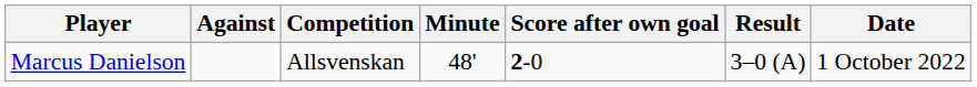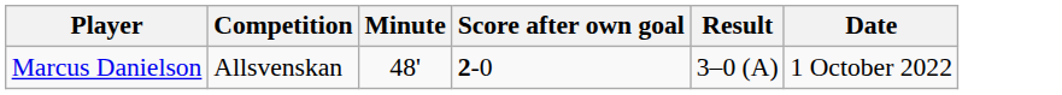- column: Against
